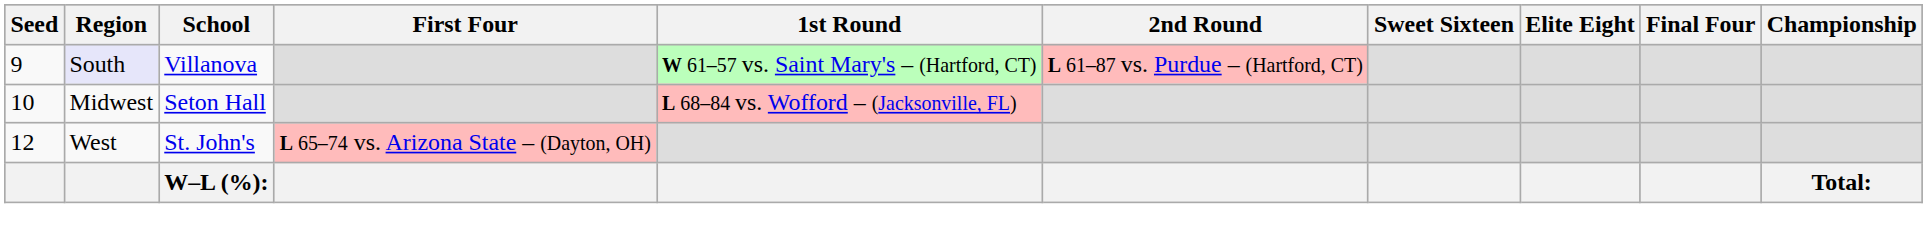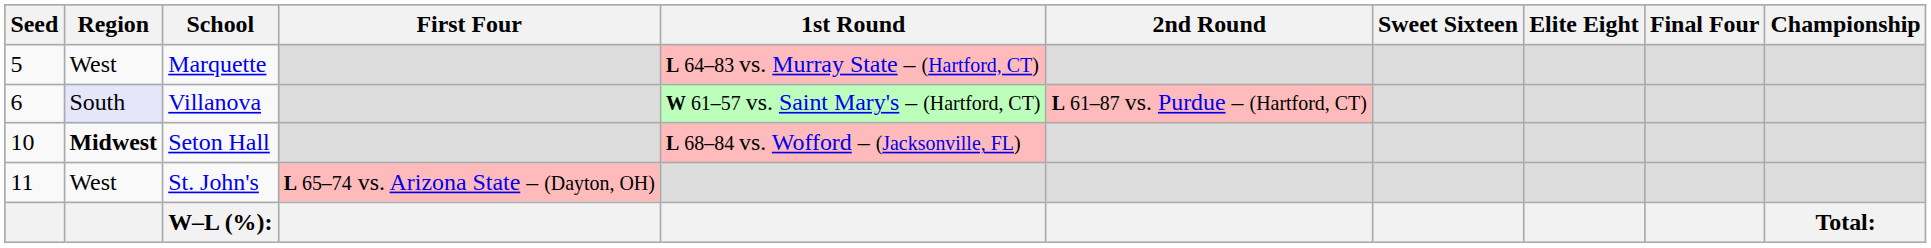+ row: 5 | West | Marquette | L 64–83 vs. Murray State – (Hartford, CT)
Villanova | Seed: 9 -> 6
Seton Hall | Region: normal -> bold
St. John's | Seed: 12 -> 11
